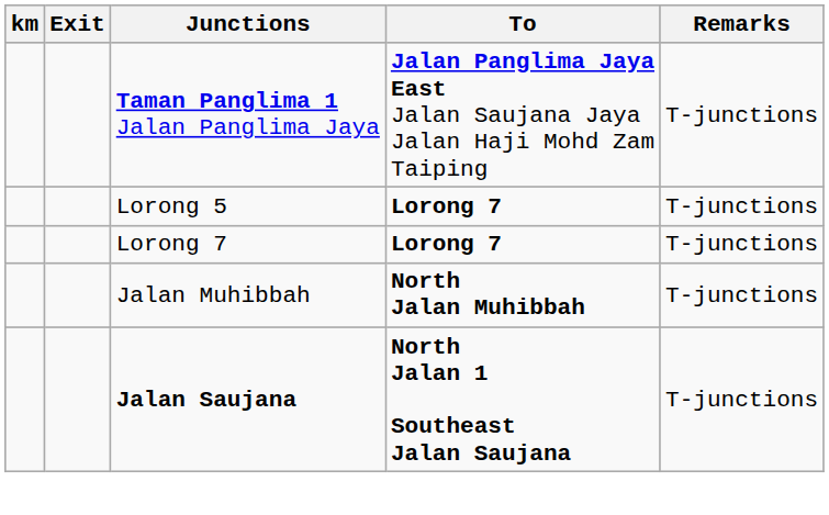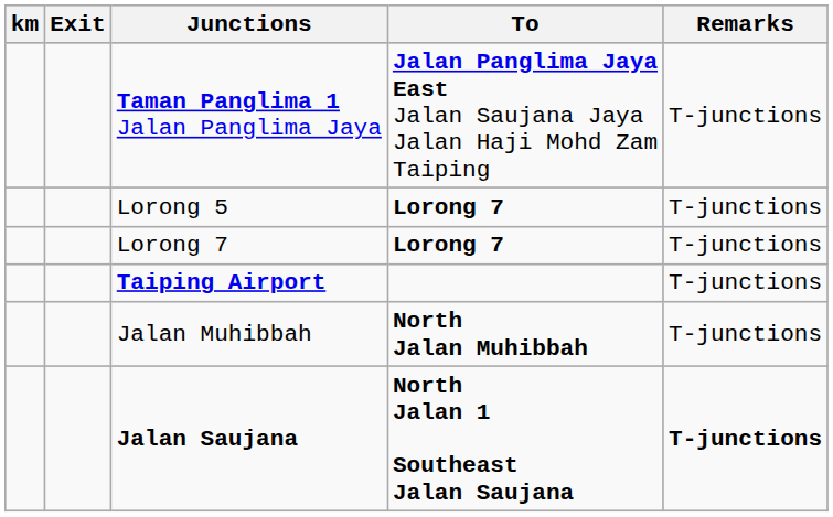+ row: Taiping Airport | T-junctions
Jalan Saujana | Remarks: normal -> bold
